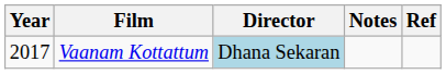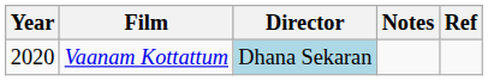Vaanam Kottattum | Year: 2017 -> 2020
